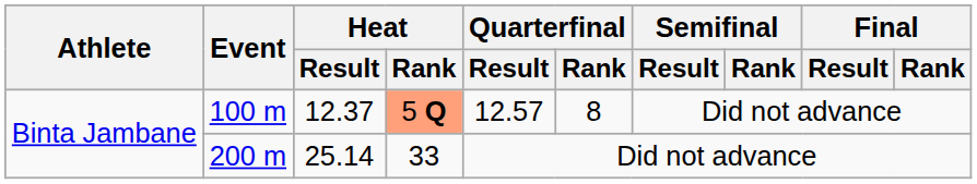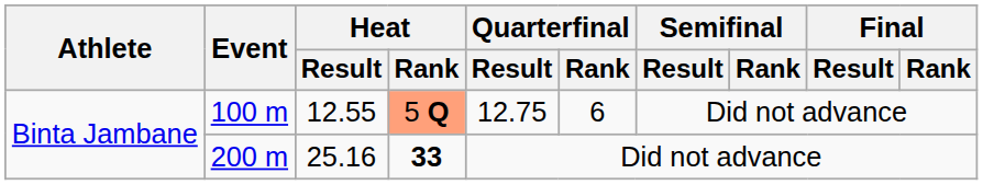100 m | Heat / Result: 12.37 -> 12.55
100 m | Quarterfinal / Result: 12.57 -> 12.75
100 m | Quarterfinal / Rank: 8 -> 6
200 m | Heat / Result: 25.14 -> 25.16
200 m | Heat / Rank: normal -> bold
